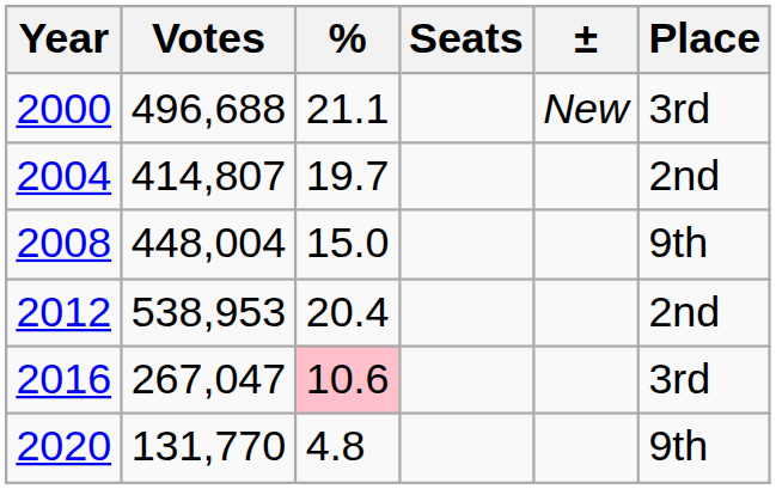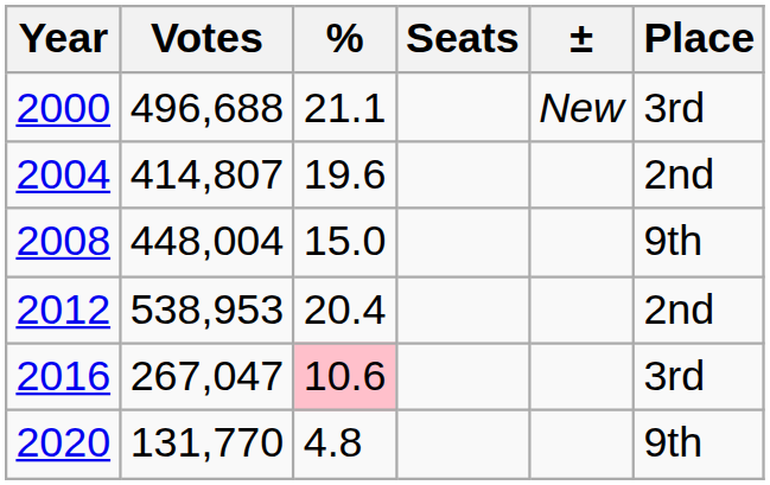2004 | %: 19.7 -> 19.6
